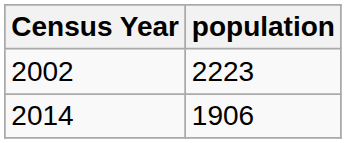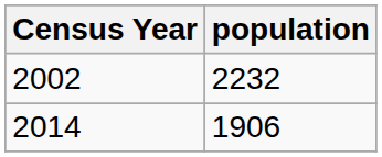2002 | population: 2223 -> 2232
